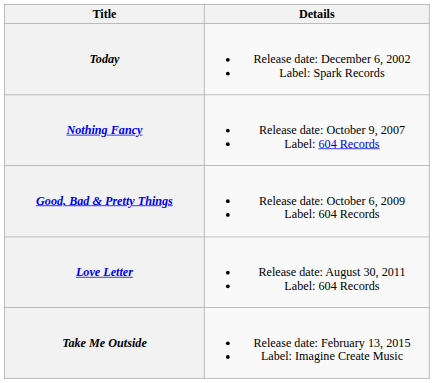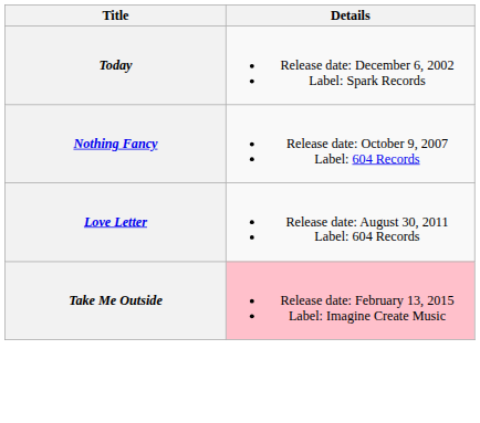- row: Good, Bad & Pretty Things | Release date: October 6, 2009 Label: 604 Records
Take Me Outside | Details: no background -> pink background
